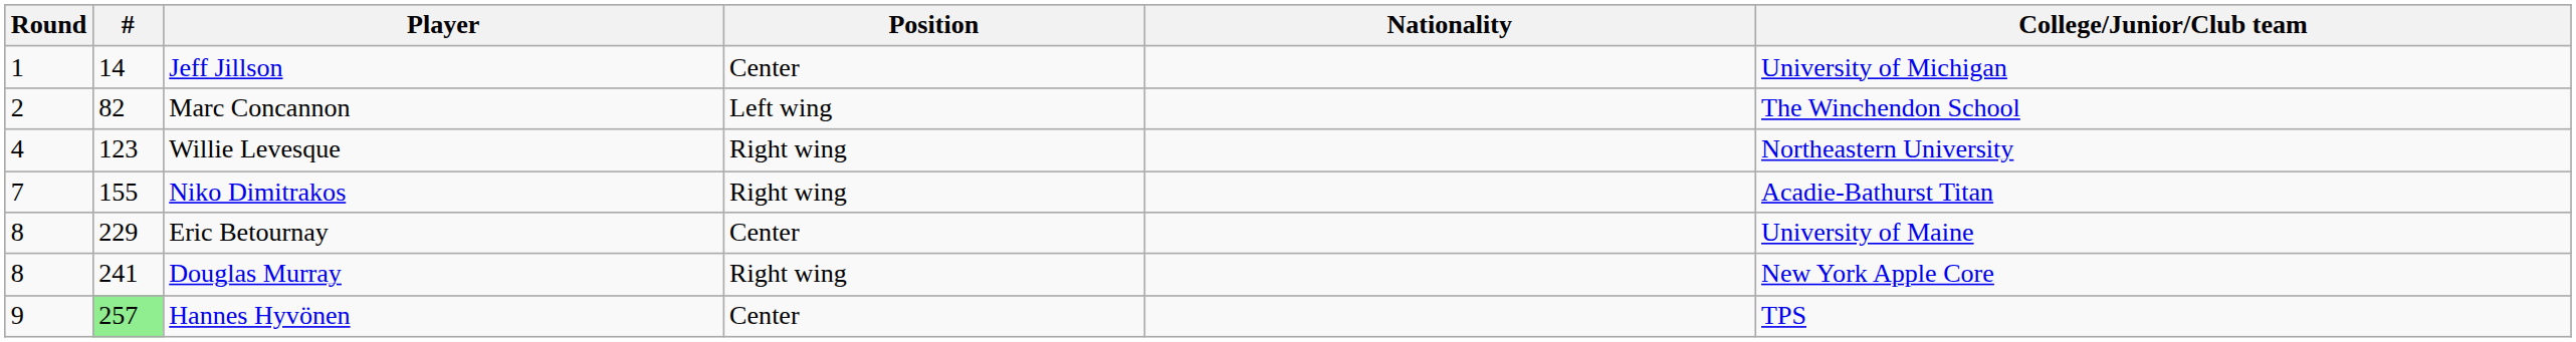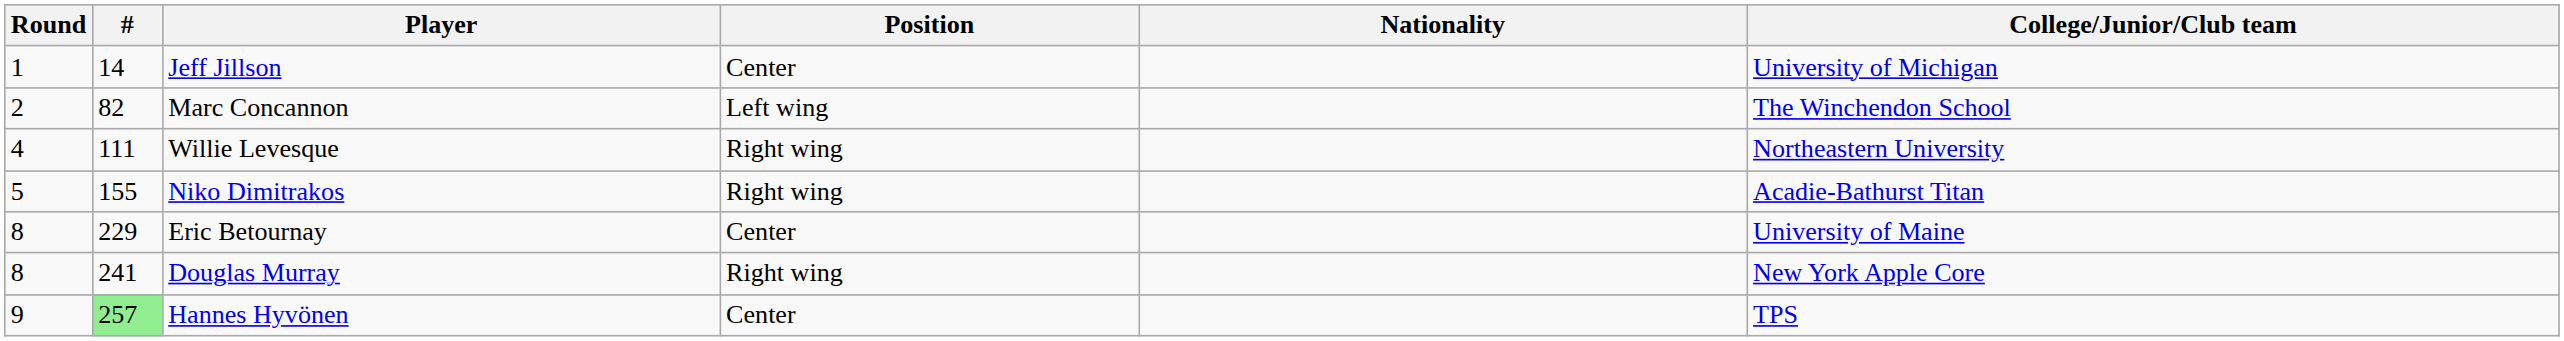Willie Levesque | #: 123 -> 111
Niko Dimitrakos | Round: 7 -> 5
